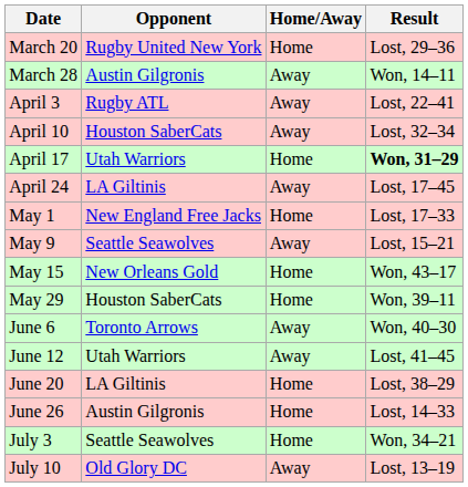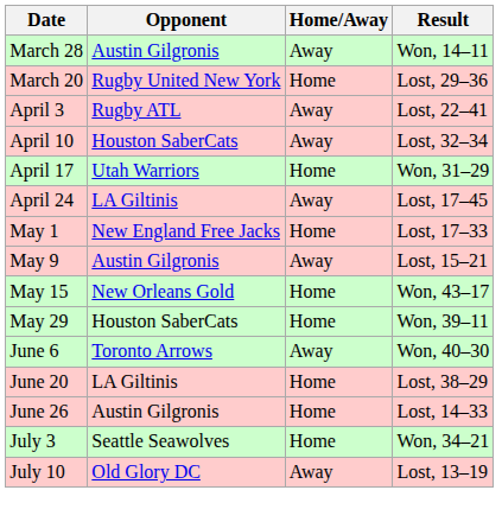rows swapped: March 20 <-> March 28
April 17 | Result: bold -> normal
May 9 | Opponent: Seattle Seawolves -> Austin Gilgronis
- row: June 12 | Utah Warriors | Away | Lost, 41–45
